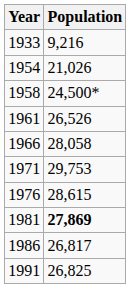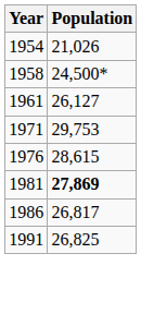- row: 1933 | 9,216
1961 | Population: 26,526 -> 26,127
- row: 1966 | 28,058
